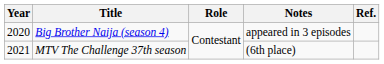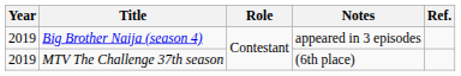Big Brother Naija (season 4) | Year: 2020 -> 2019
MTV The Challenge 37th season | Year: 2021 -> 2019
